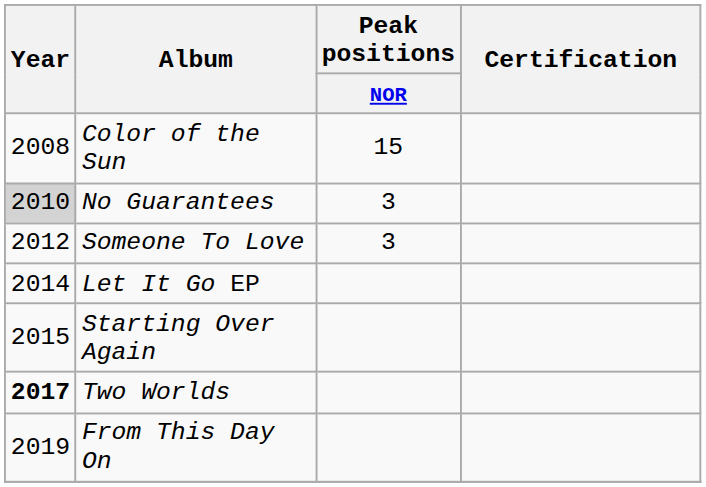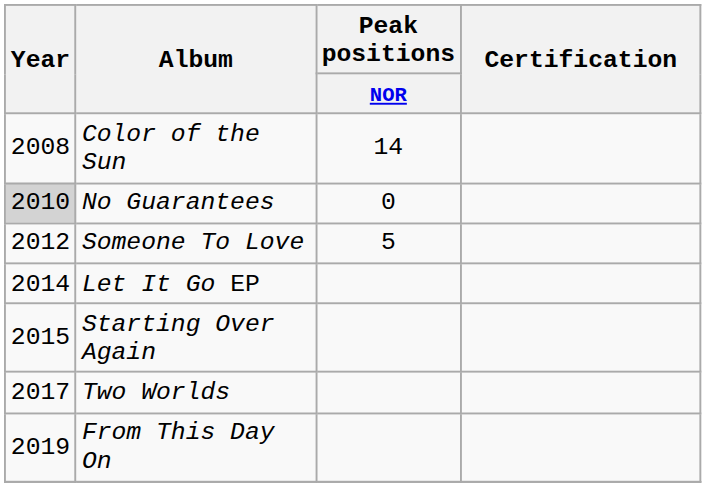Color of the Sun | Peak positions / NOR: 15 -> 14
No Guarantees | Peak positions / NOR: 3 -> 0
Someone To Love | Peak positions / NOR: 3 -> 5
Two Worlds | Year: bold -> normal
